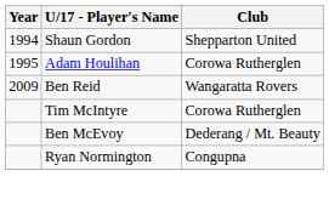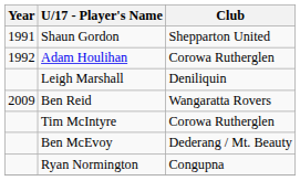Shaun Gordon | Year: 1994 -> 1991
Adam Houlihan | Year: 1995 -> 1992
+ row: Leigh Marshall | Deniliquin
